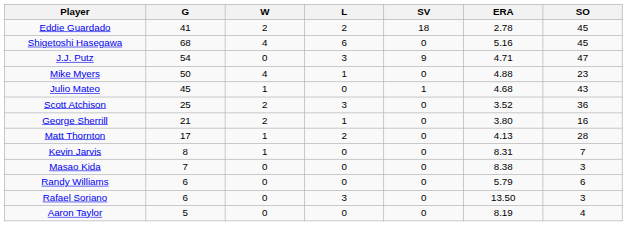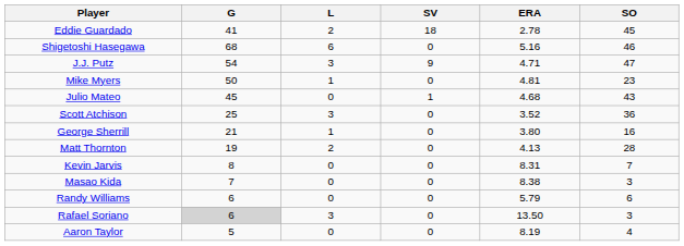- column: W | 2 | 4 | 0 | 4 | 1 | 2 | 2 | 1 | 1 | 0 | 0 | 0 | 0
Shigetoshi Hasegawa | SO: 45 -> 46
Mike Myers | ERA: 4.88 -> 4.81
Matt Thornton | G: 17 -> 19
Rafael Soriano | G: no background -> lightgrey background
